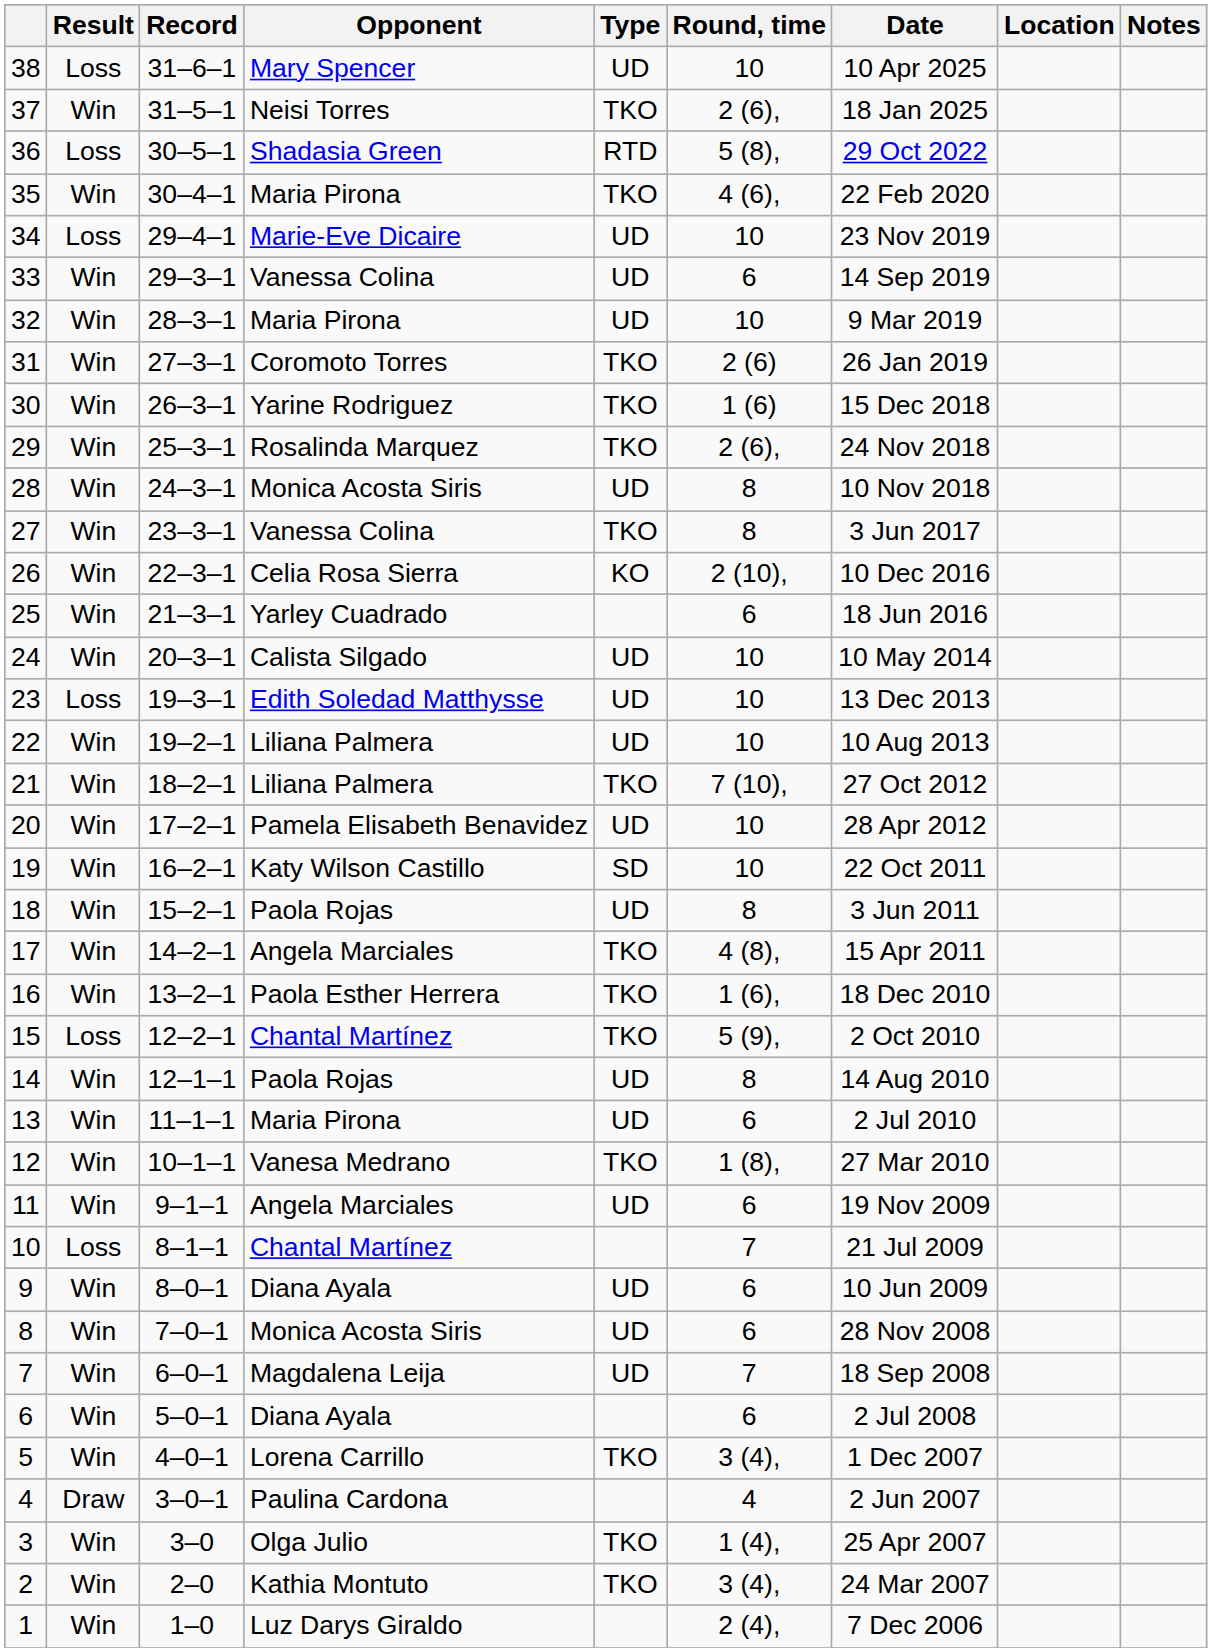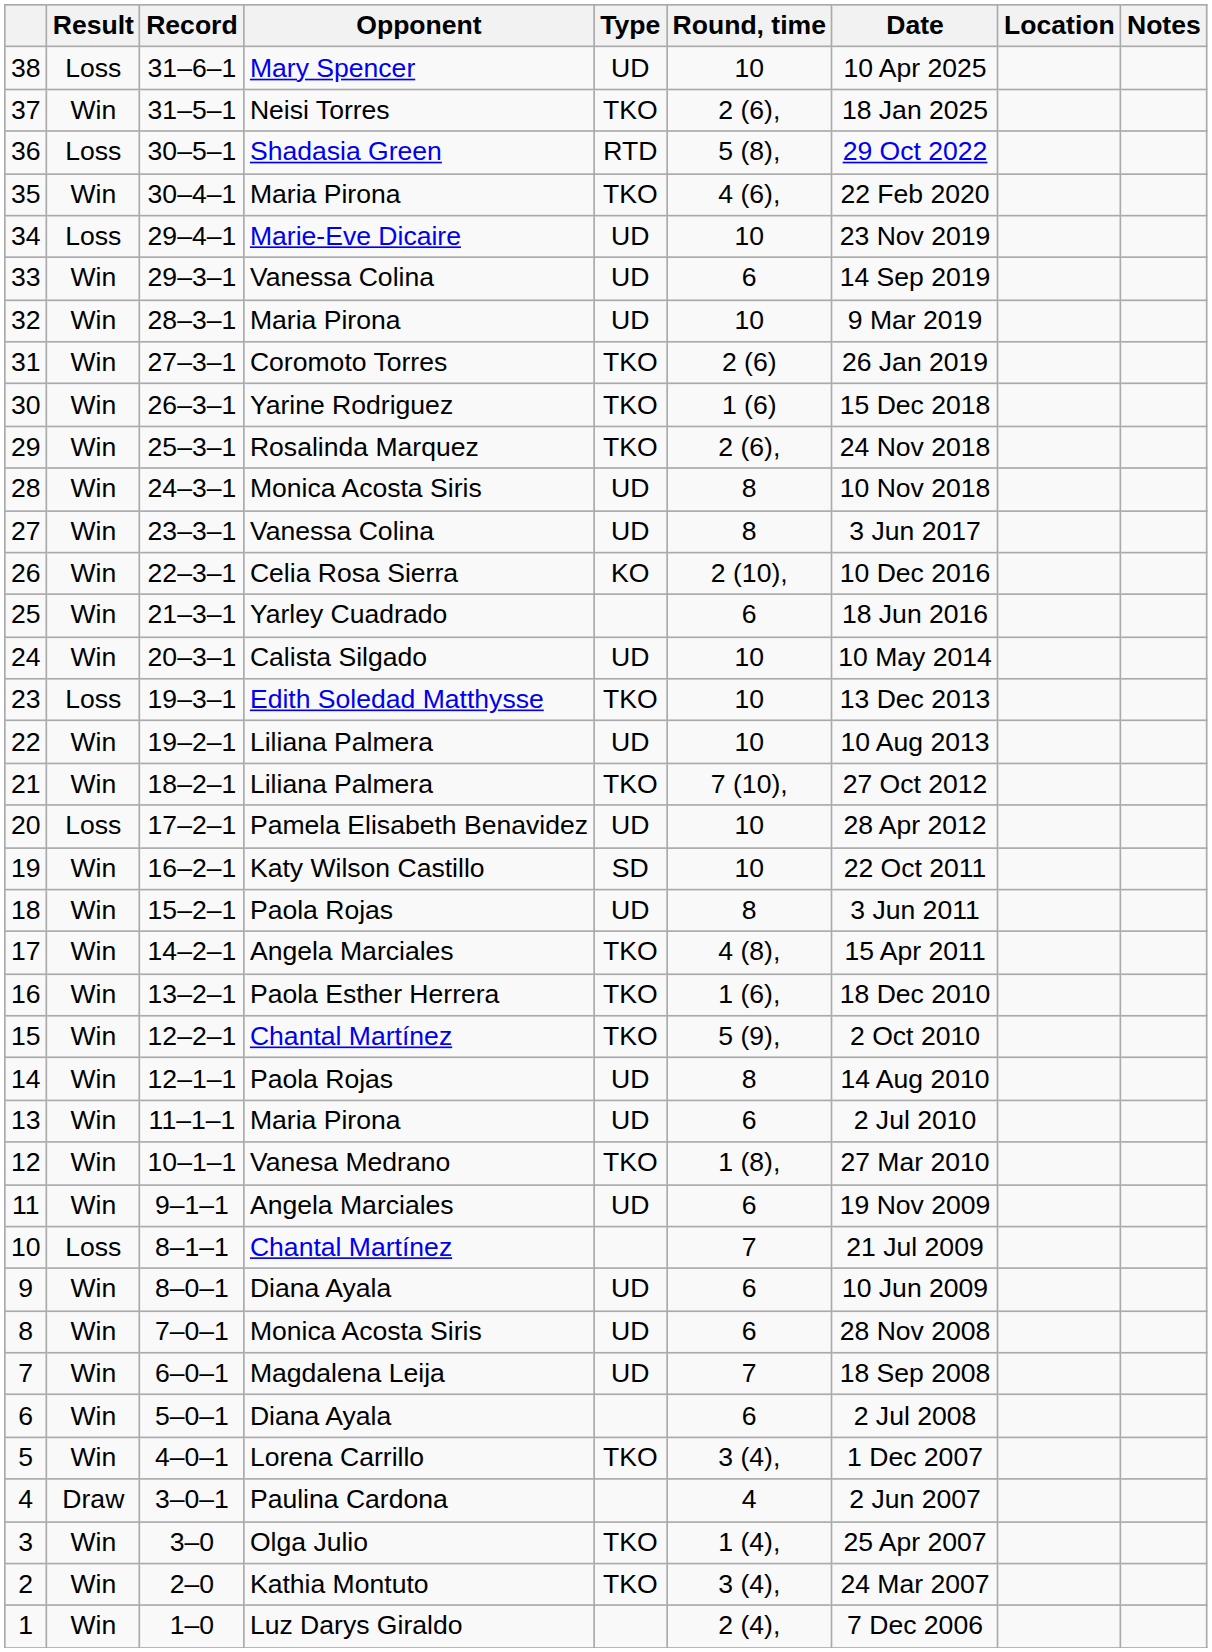27 | Type: TKO -> UD
23 | Type: UD -> TKO
20 | Result: Win -> Loss
15 | Result: Loss -> Win
